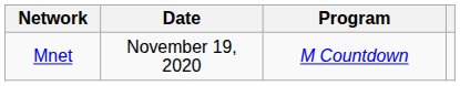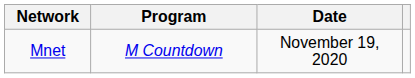columns swapped: Program <-> Date
